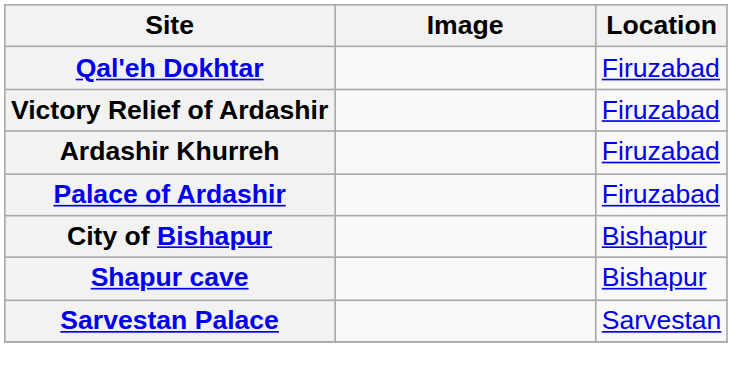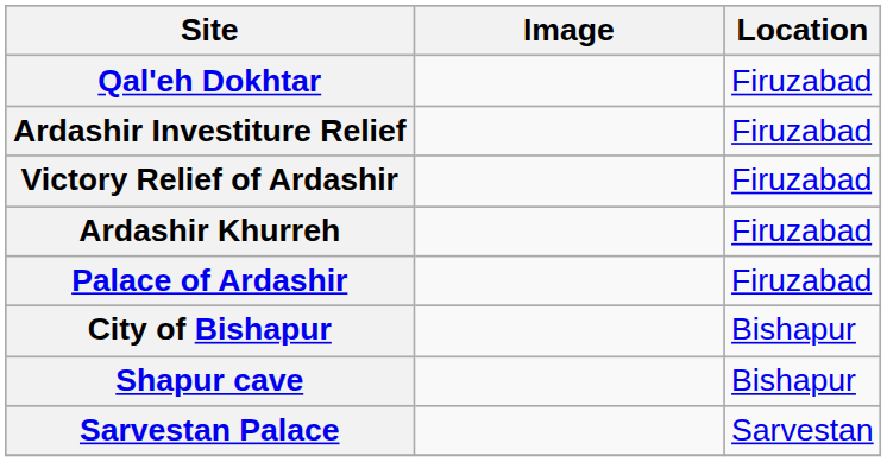+ row: Ardashir Investiture Relief | Firuzabad
